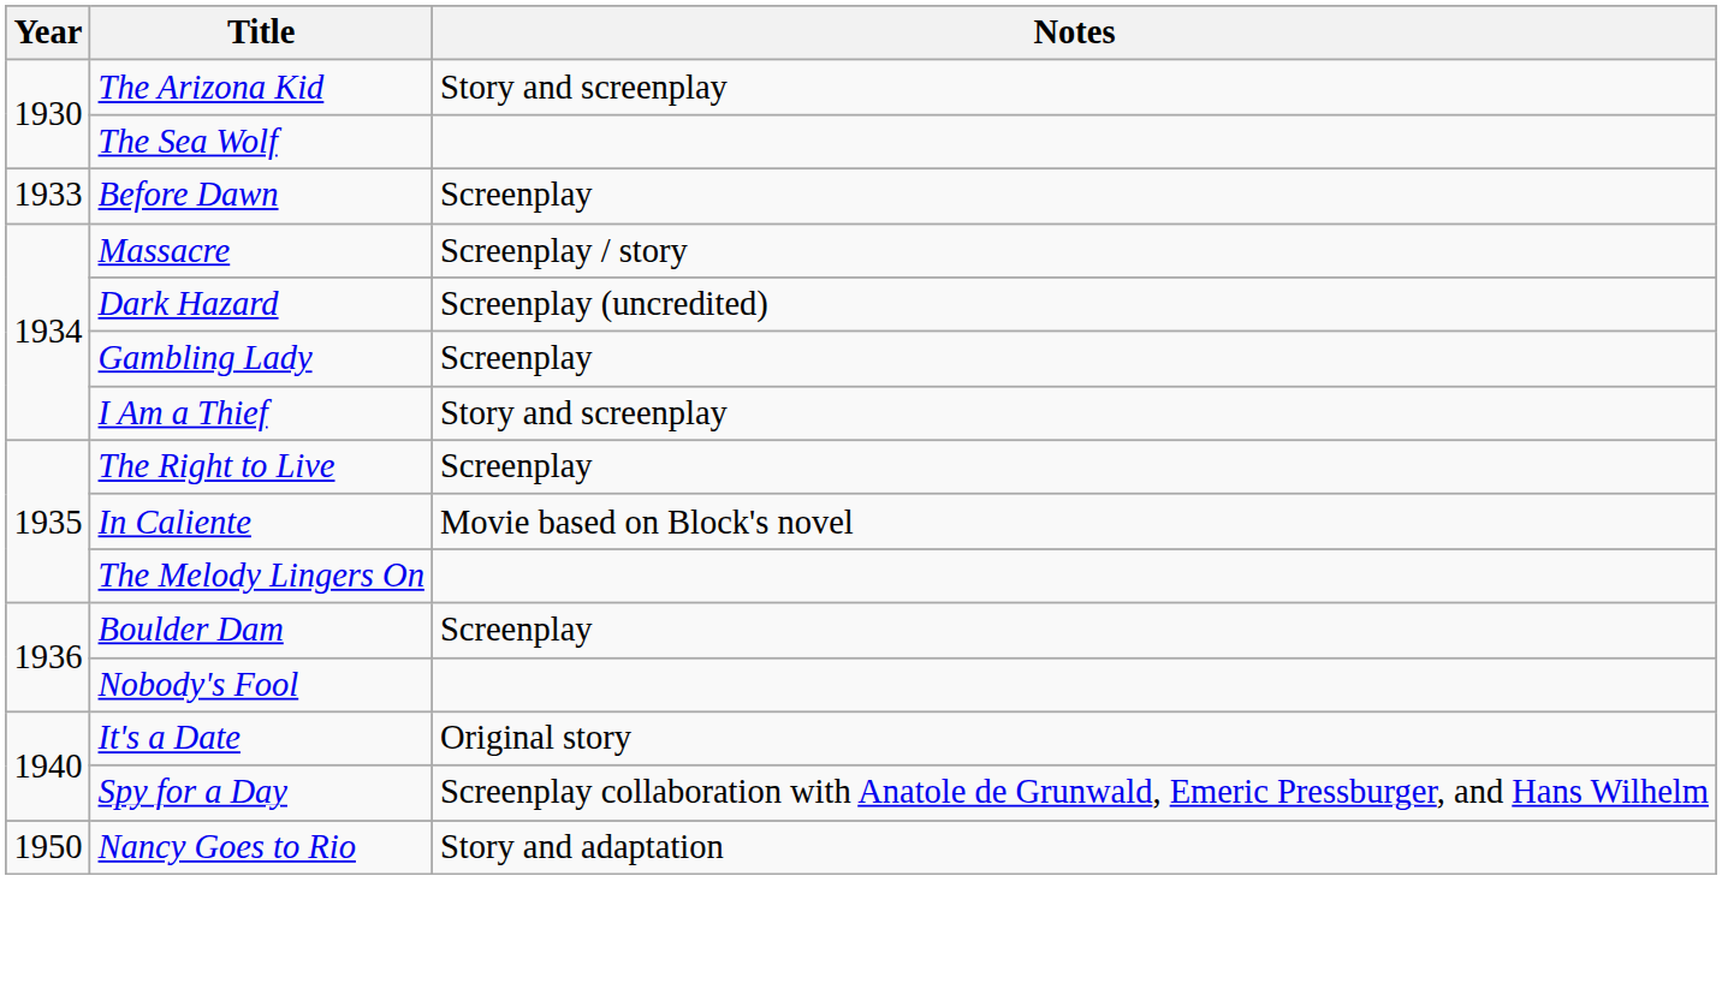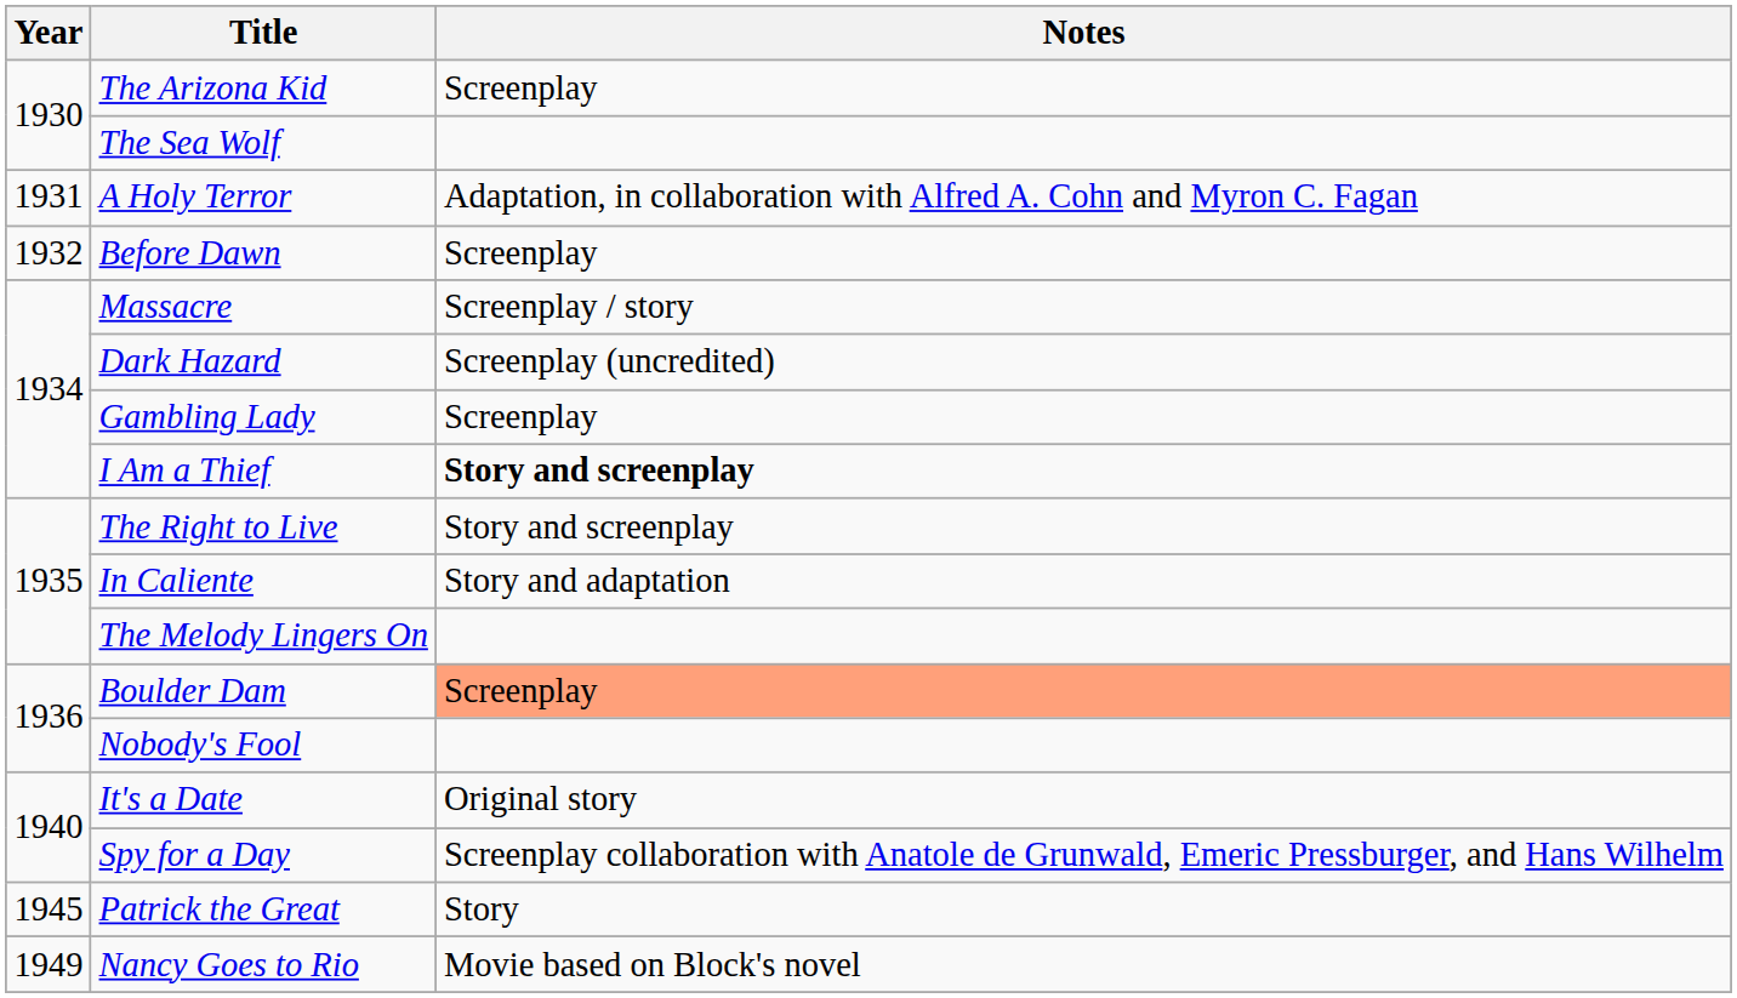The Arizona Kid | Notes: Story and screenplay -> Screenplay
+ row: 1931 | A Holy Terror | Adaptation, in collaboration with Alfred A. Cohn and Myron C. Fagan
Before Dawn | Year: 1933 -> 1932
I Am a Thief | Notes: normal -> bold
The Right to Live | Notes: Screenplay -> Story and screenplay
In Caliente | Notes: Movie based on Block's novel -> Story and adaptation
Boulder Dam | Notes: no background -> lightsalmon background
+ row: 1945 | Patrick the Great | Story
Nancy Goes to Rio | Year: 1950 -> 1949
Nancy Goes to Rio | Notes: Story and adaptation -> Movie based on Block's novel
